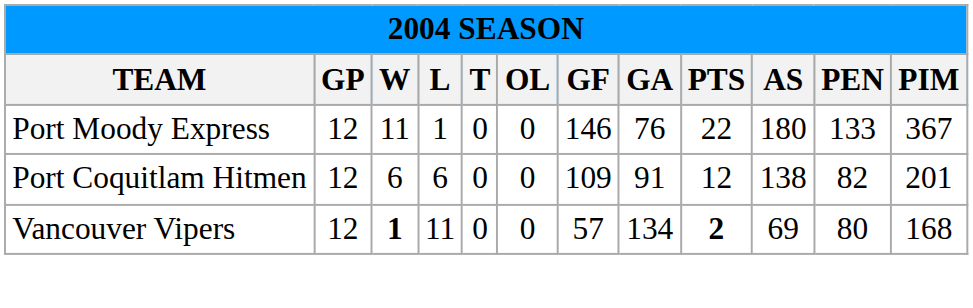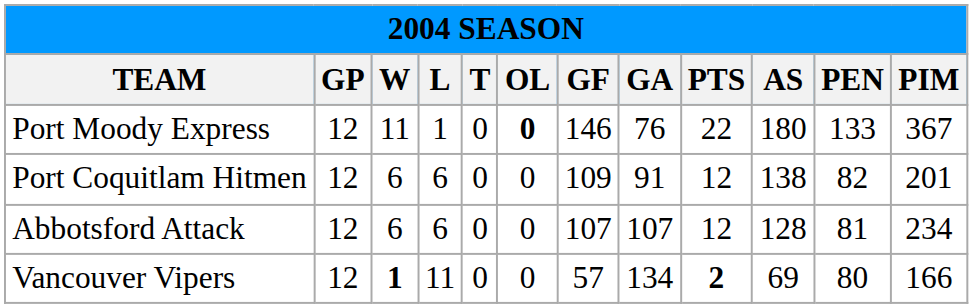Port Moody Express | OL: normal -> bold
+ row: Abbotsford Attack | 12 | 6 | 6 | 0 | 0 | 107 | 107 | 12 | 128 | 81 | 234
Vancouver Vipers | PIM: 168 -> 166
